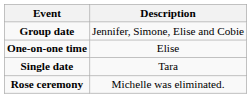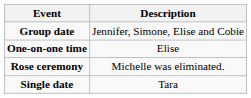rows swapped: Single date <-> Rose ceremony
